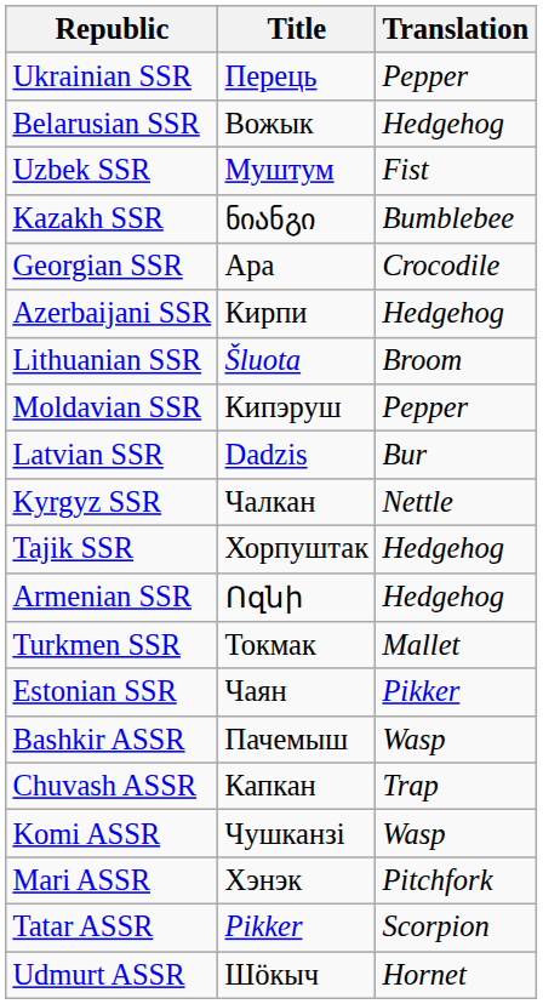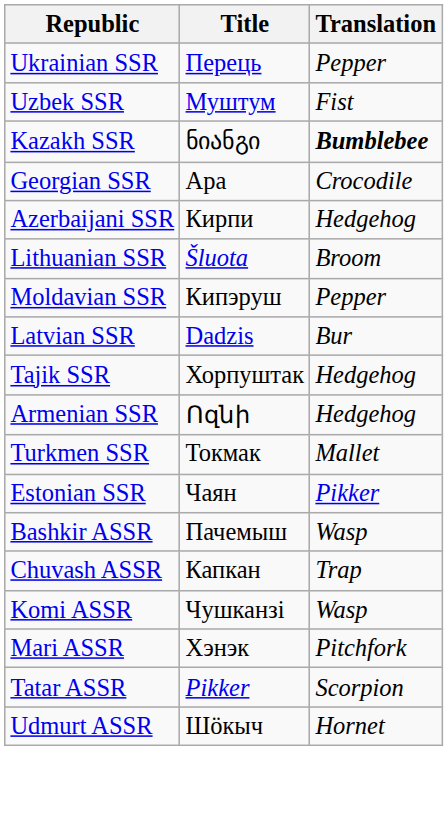- row: Belarusian SSR | Вожык | Hedgehog
Kazakh SSR | Translation: normal -> bold
- row: Kyrgyz SSR | Чалкан | Nettle
